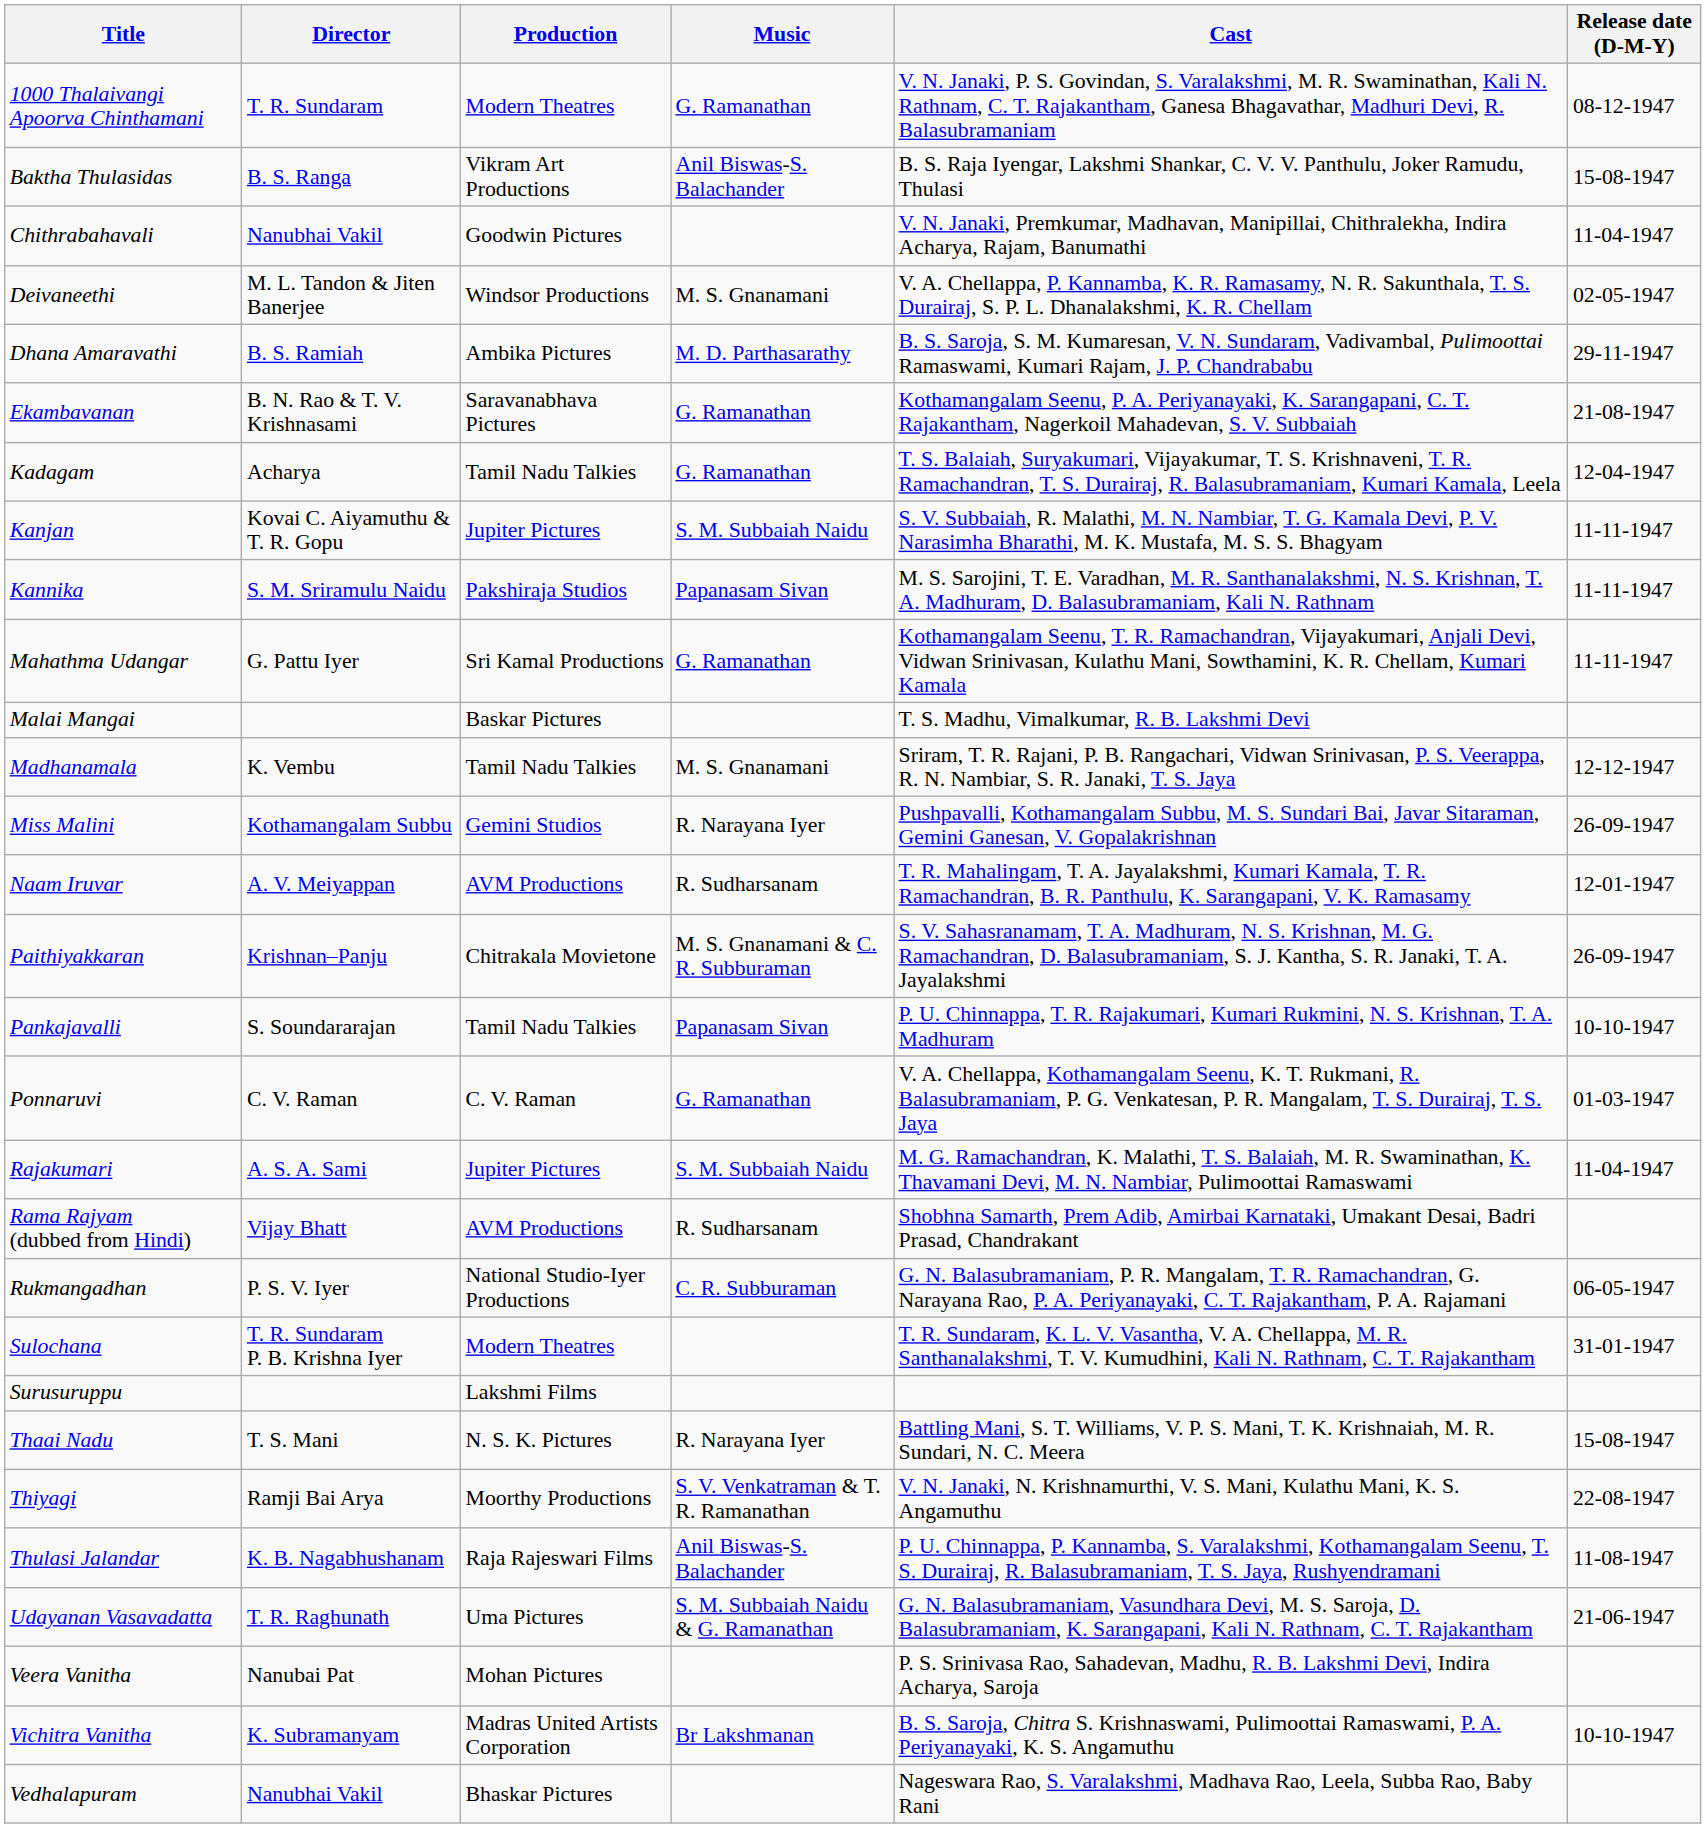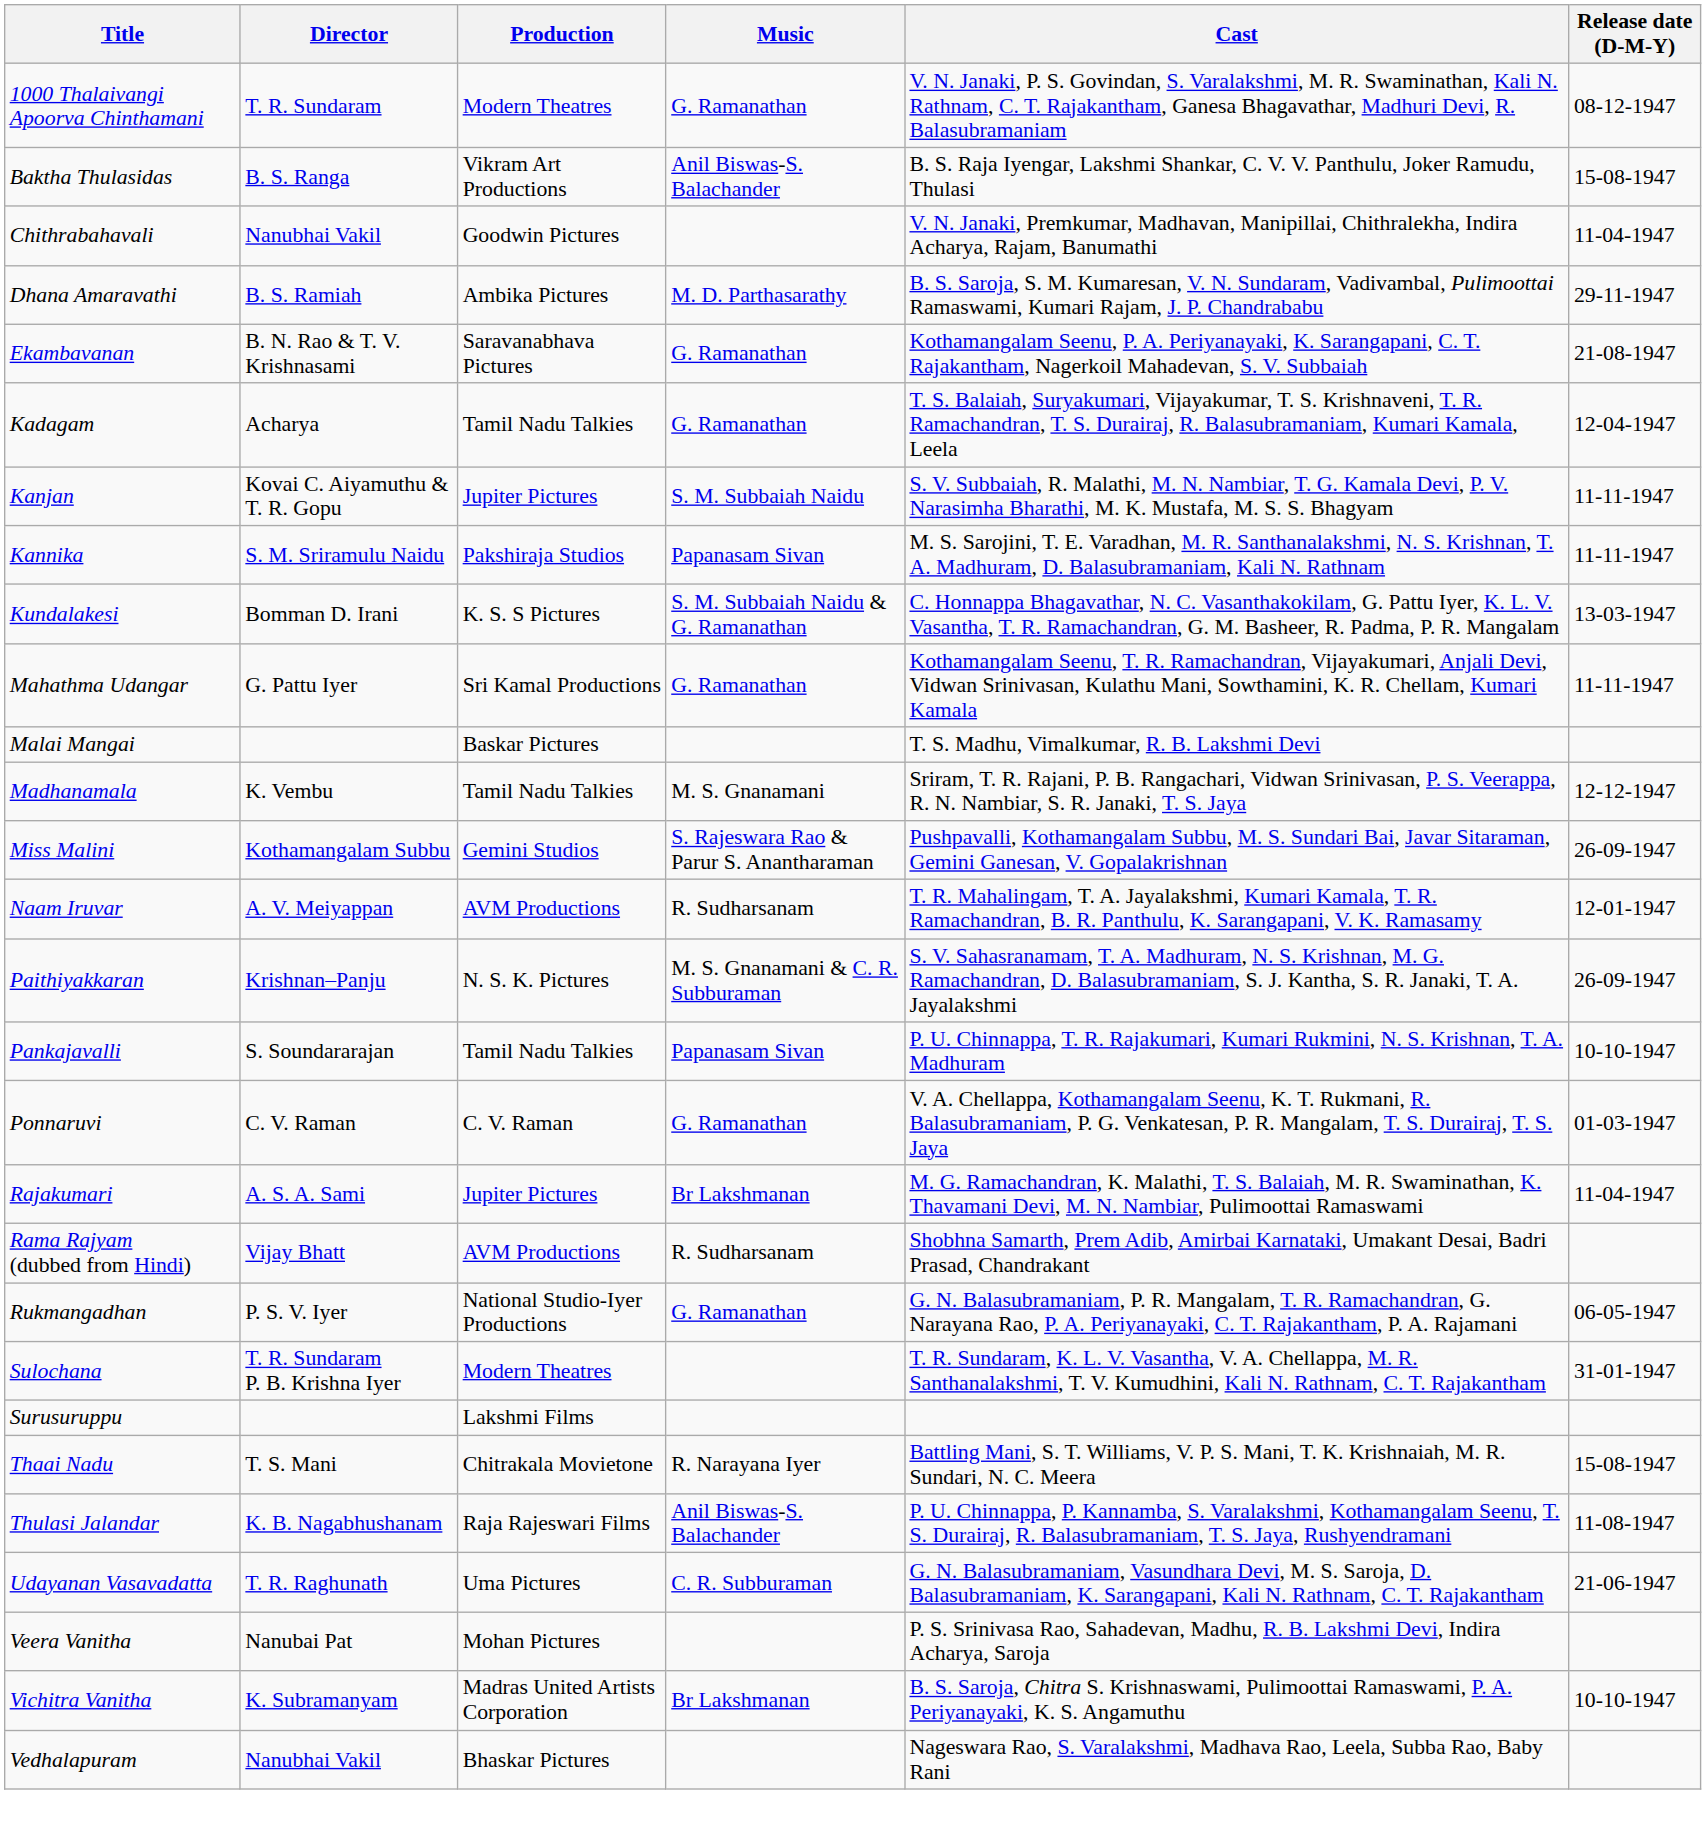- row: Deivaneethi | M. L. Tandon & Jiten Banerjee | Windsor Productions | M. S. Gnanamani | V. A. Chellappa, P. Kannamba, K. R. Ramasamy, N. R. Sakunthala, T. S. Durairaj, S. P. L. Dhanalakshmi, K. R. Chellam | 02-05-1947
+ row: Kundalakesi | Bomman D. Irani | K. S. S Pictures | S. M. Subbaiah Naidu & G. Ramanathan | C. Honnappa Bhagavathar, N. C. Vasanthakokilam, G. Pattu Iyer, K. L. V. Vasantha, T. R. Ramachandran, G. M. Basheer, R. Padma, P. R. Mangalam | 13-03-1947
Miss Malini | Music: R. Narayana Iyer -> S. Rajeswara Rao & Parur S. Anantharaman
Paithiyakkaran | Production: Chitrakala Movietone -> N. S. K. Pictures
Rajakumari | Music: S. M. Subbaiah Naidu -> Br Lakshmanan
Rukmangadhan | Music: C. R. Subburaman -> G. Ramanathan
Thaai Nadu | Production: N. S. K. Pictures -> Chitrakala Movietone
- row: Thiyagi | Ramji Bai Arya | Moorthy Productions | S. V. Venkatraman & T. R. Ramanathan | V. N. Janaki, N. Krishnamurthi, V. S. Mani, Kulathu Mani, K. S. Angamuthu | 22-08-1947
Udayanan Vasavadatta | Music: S. M. Subbaiah Naidu & G. Ramanathan -> C. R. Subburaman
